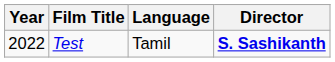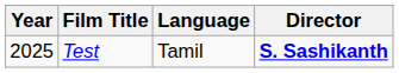Test | Year: 2022 -> 2025
